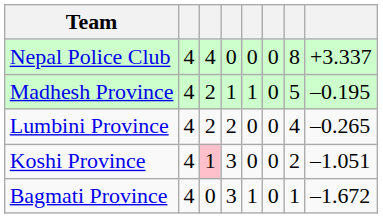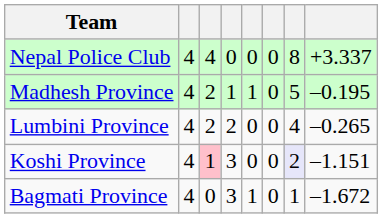Koshi Province | column 7: no background -> lavender background
Koshi Province | column 8: –1.051 -> –1.151
